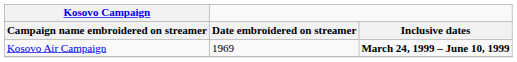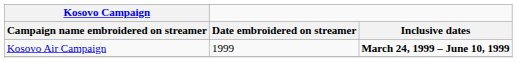Kosovo Air Campaign | Date embroidered on streamer: 1969 -> 1999
